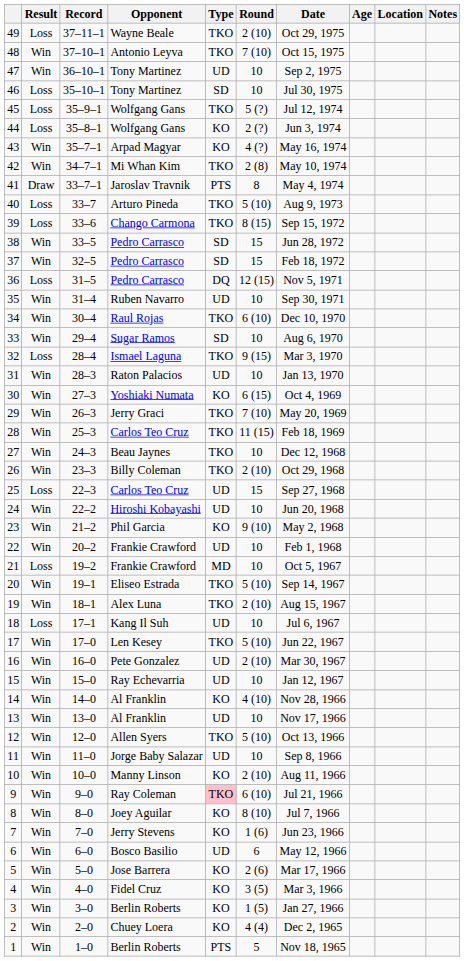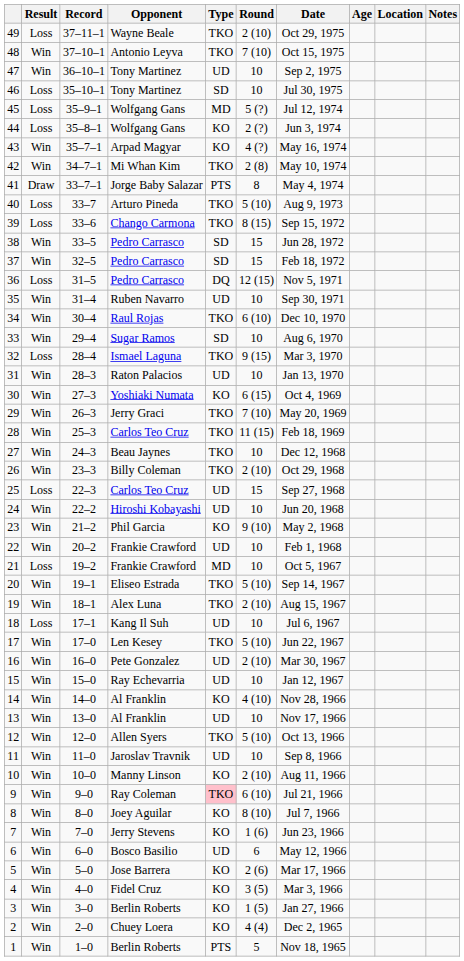45 | Type: TKO -> MD
41 | Opponent: Jaroslav Travnik -> Jorge Baby Salazar
11 | Opponent: Jorge Baby Salazar -> Jaroslav Travnik
